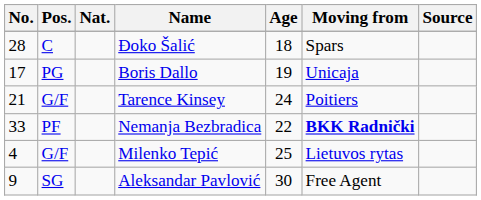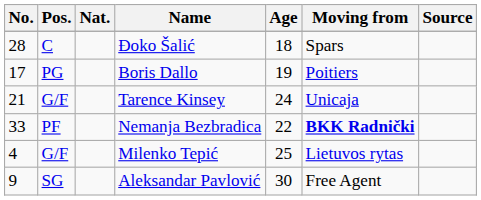Boris Dallo | Moving from: Unicaja -> Poitiers
Tarence Kinsey | Moving from: Poitiers -> Unicaja
